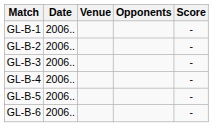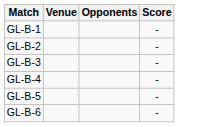- column: Date | 2006.. | 2006.. | 2006.. | 2006.. | 2006.. | 2006..
